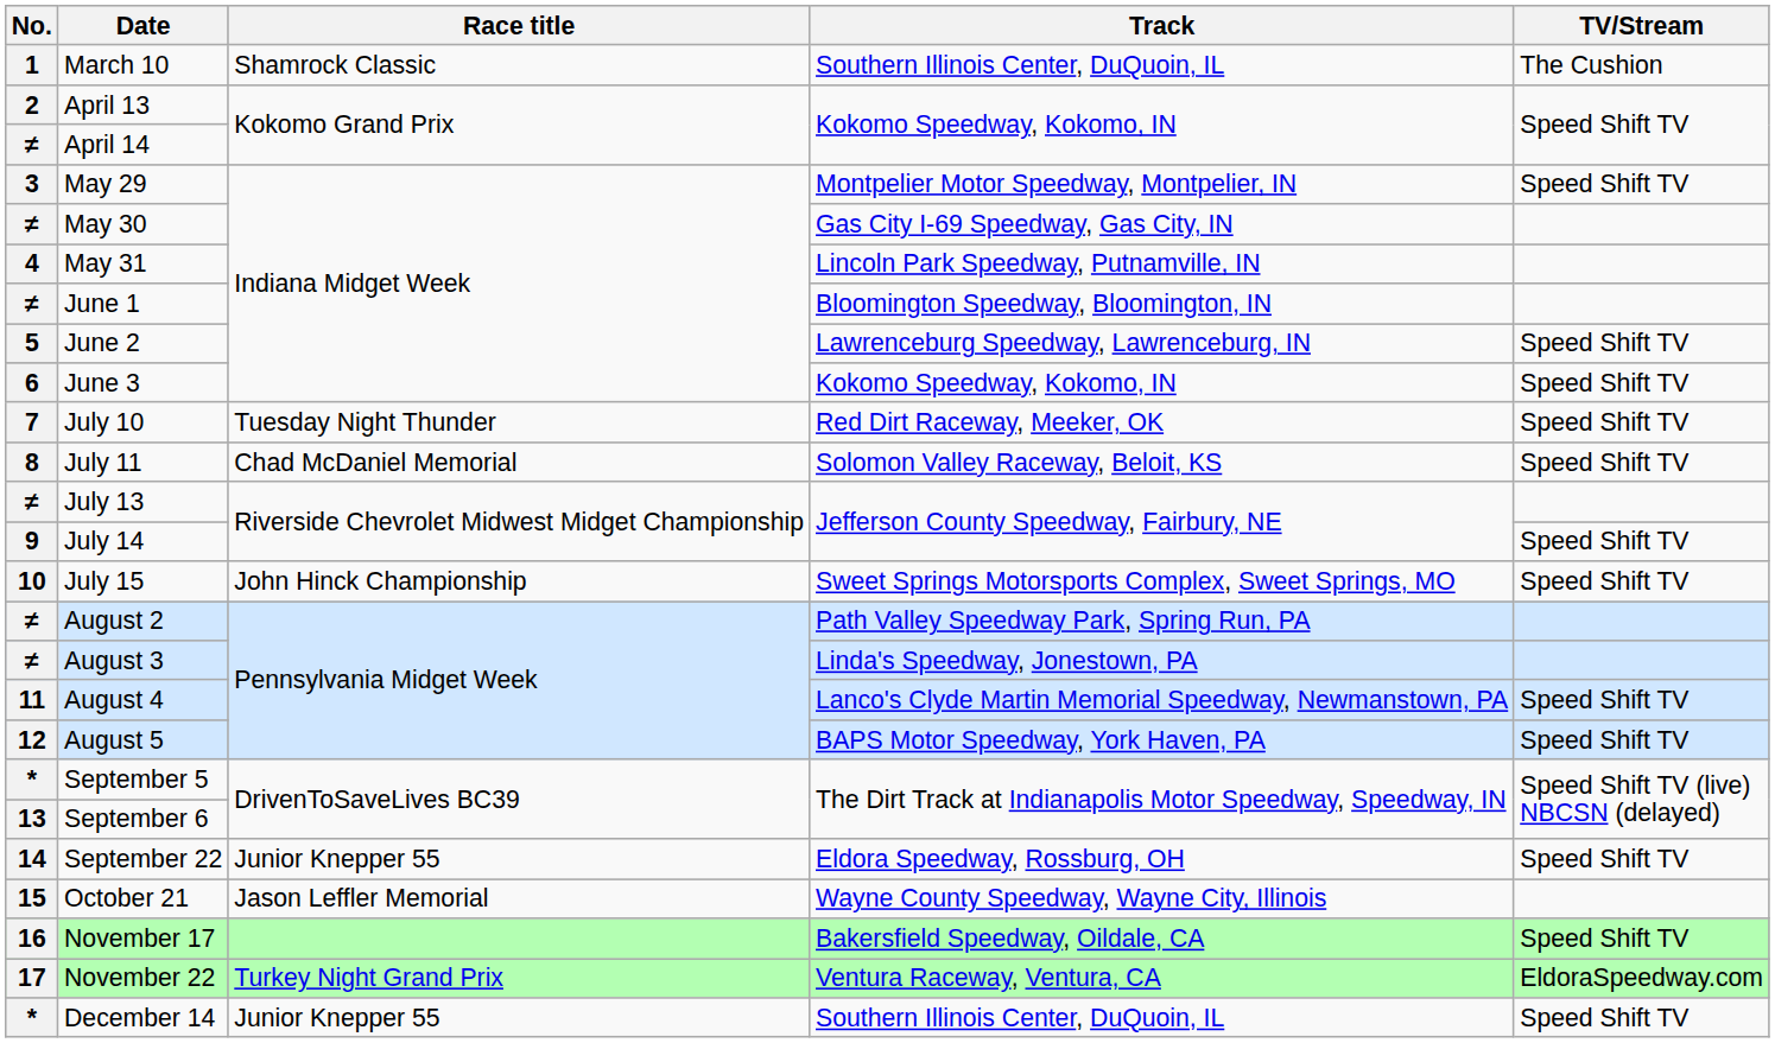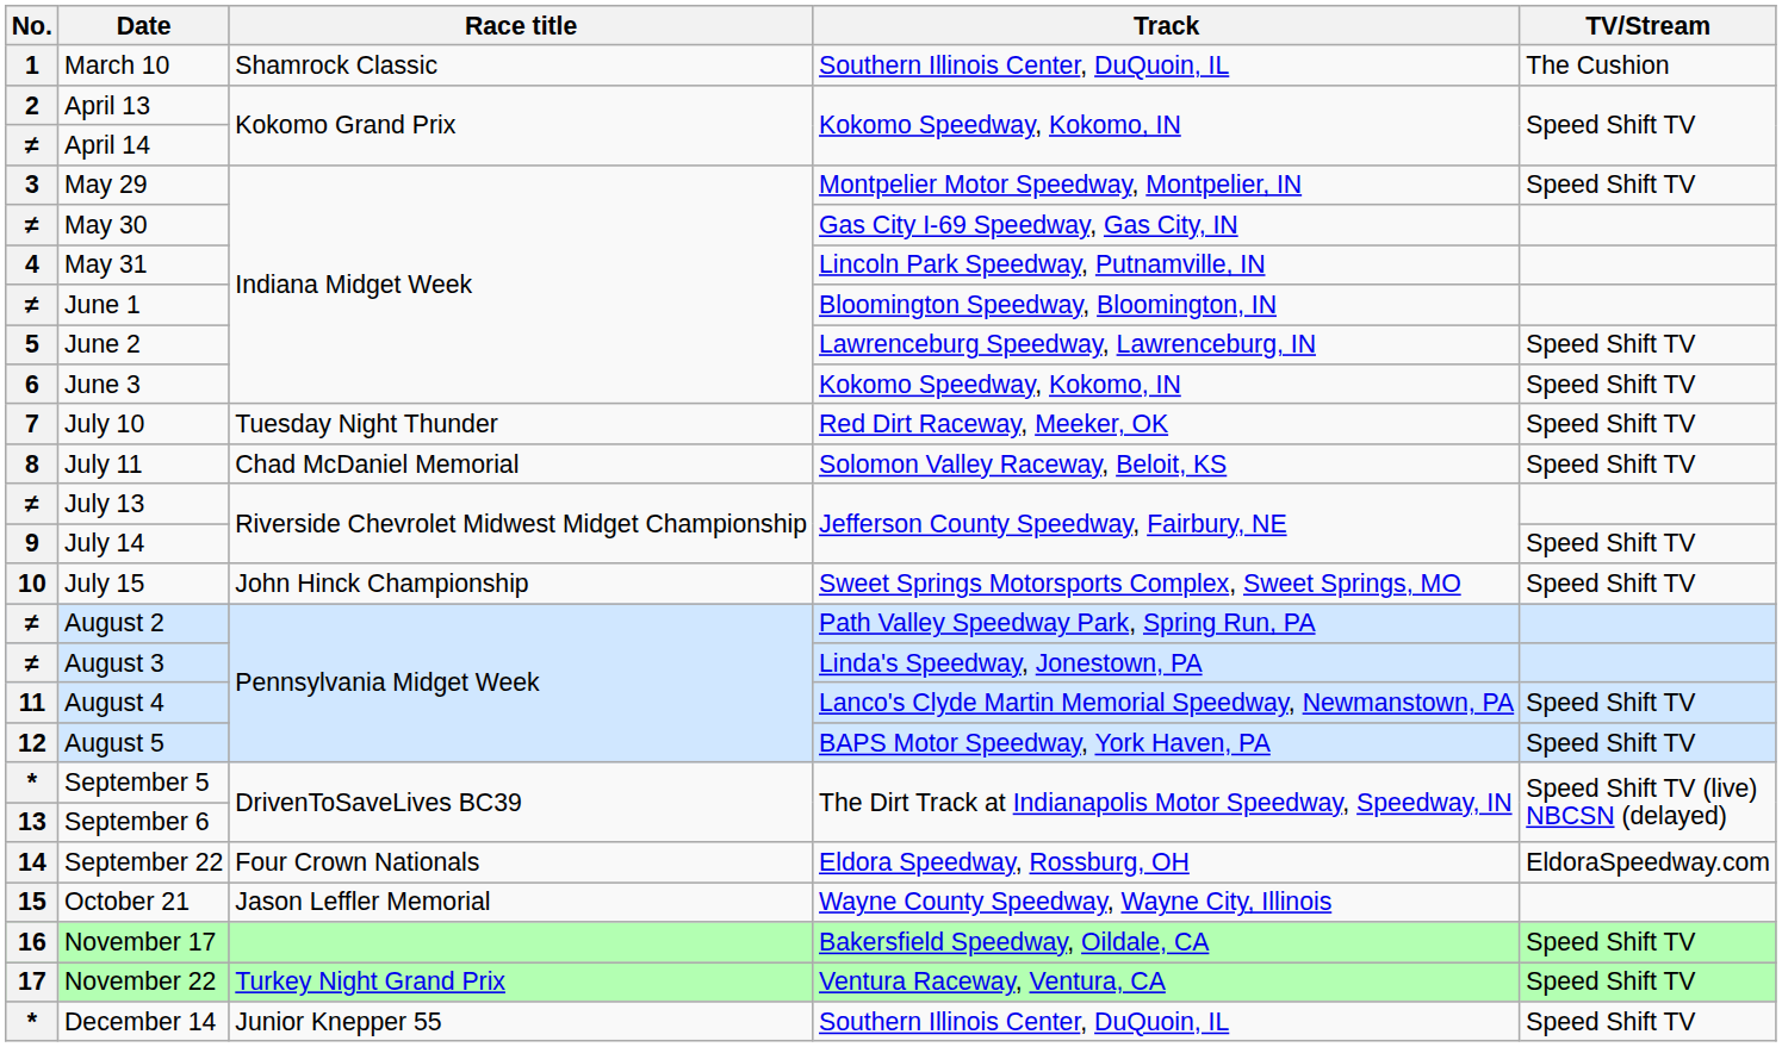September 22 | Race title: Junior Knepper 55 -> Four Crown Nationals
September 22 | TV/Stream: Speed Shift TV -> EldoraSpeedway.com
November 22 | TV/Stream: EldoraSpeedway.com -> Speed Shift TV
